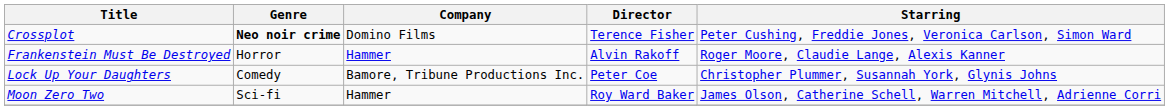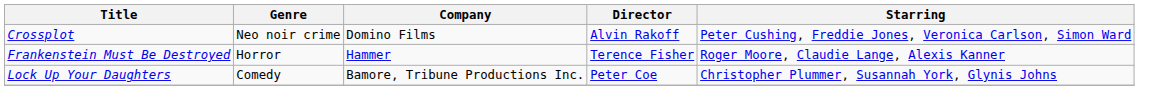Crossplot | Genre: bold -> normal
Crossplot | Director: Terence Fisher -> Alvin Rakoff
Frankenstein Must Be Destroyed | Director: Alvin Rakoff -> Terence Fisher
- row: Moon Zero Two | Sci-fi | Hammer | Roy Ward Baker | James Olson, Catherine Schell, Warren Mitchell, Adrienne Corri
